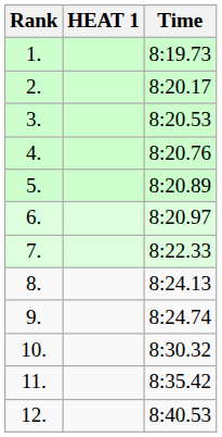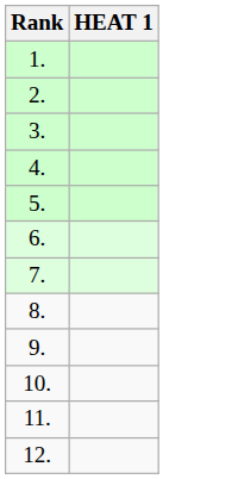- column: Time | 8:19.73 | 8:20.17 | 8:20.53 | 8:20.76 | 8:20.89 | 8:20.97 | 8:22.33 | 8:24.13 | 8:24.74 | 8:30.32 | 8:35.42 | 8:40.53
